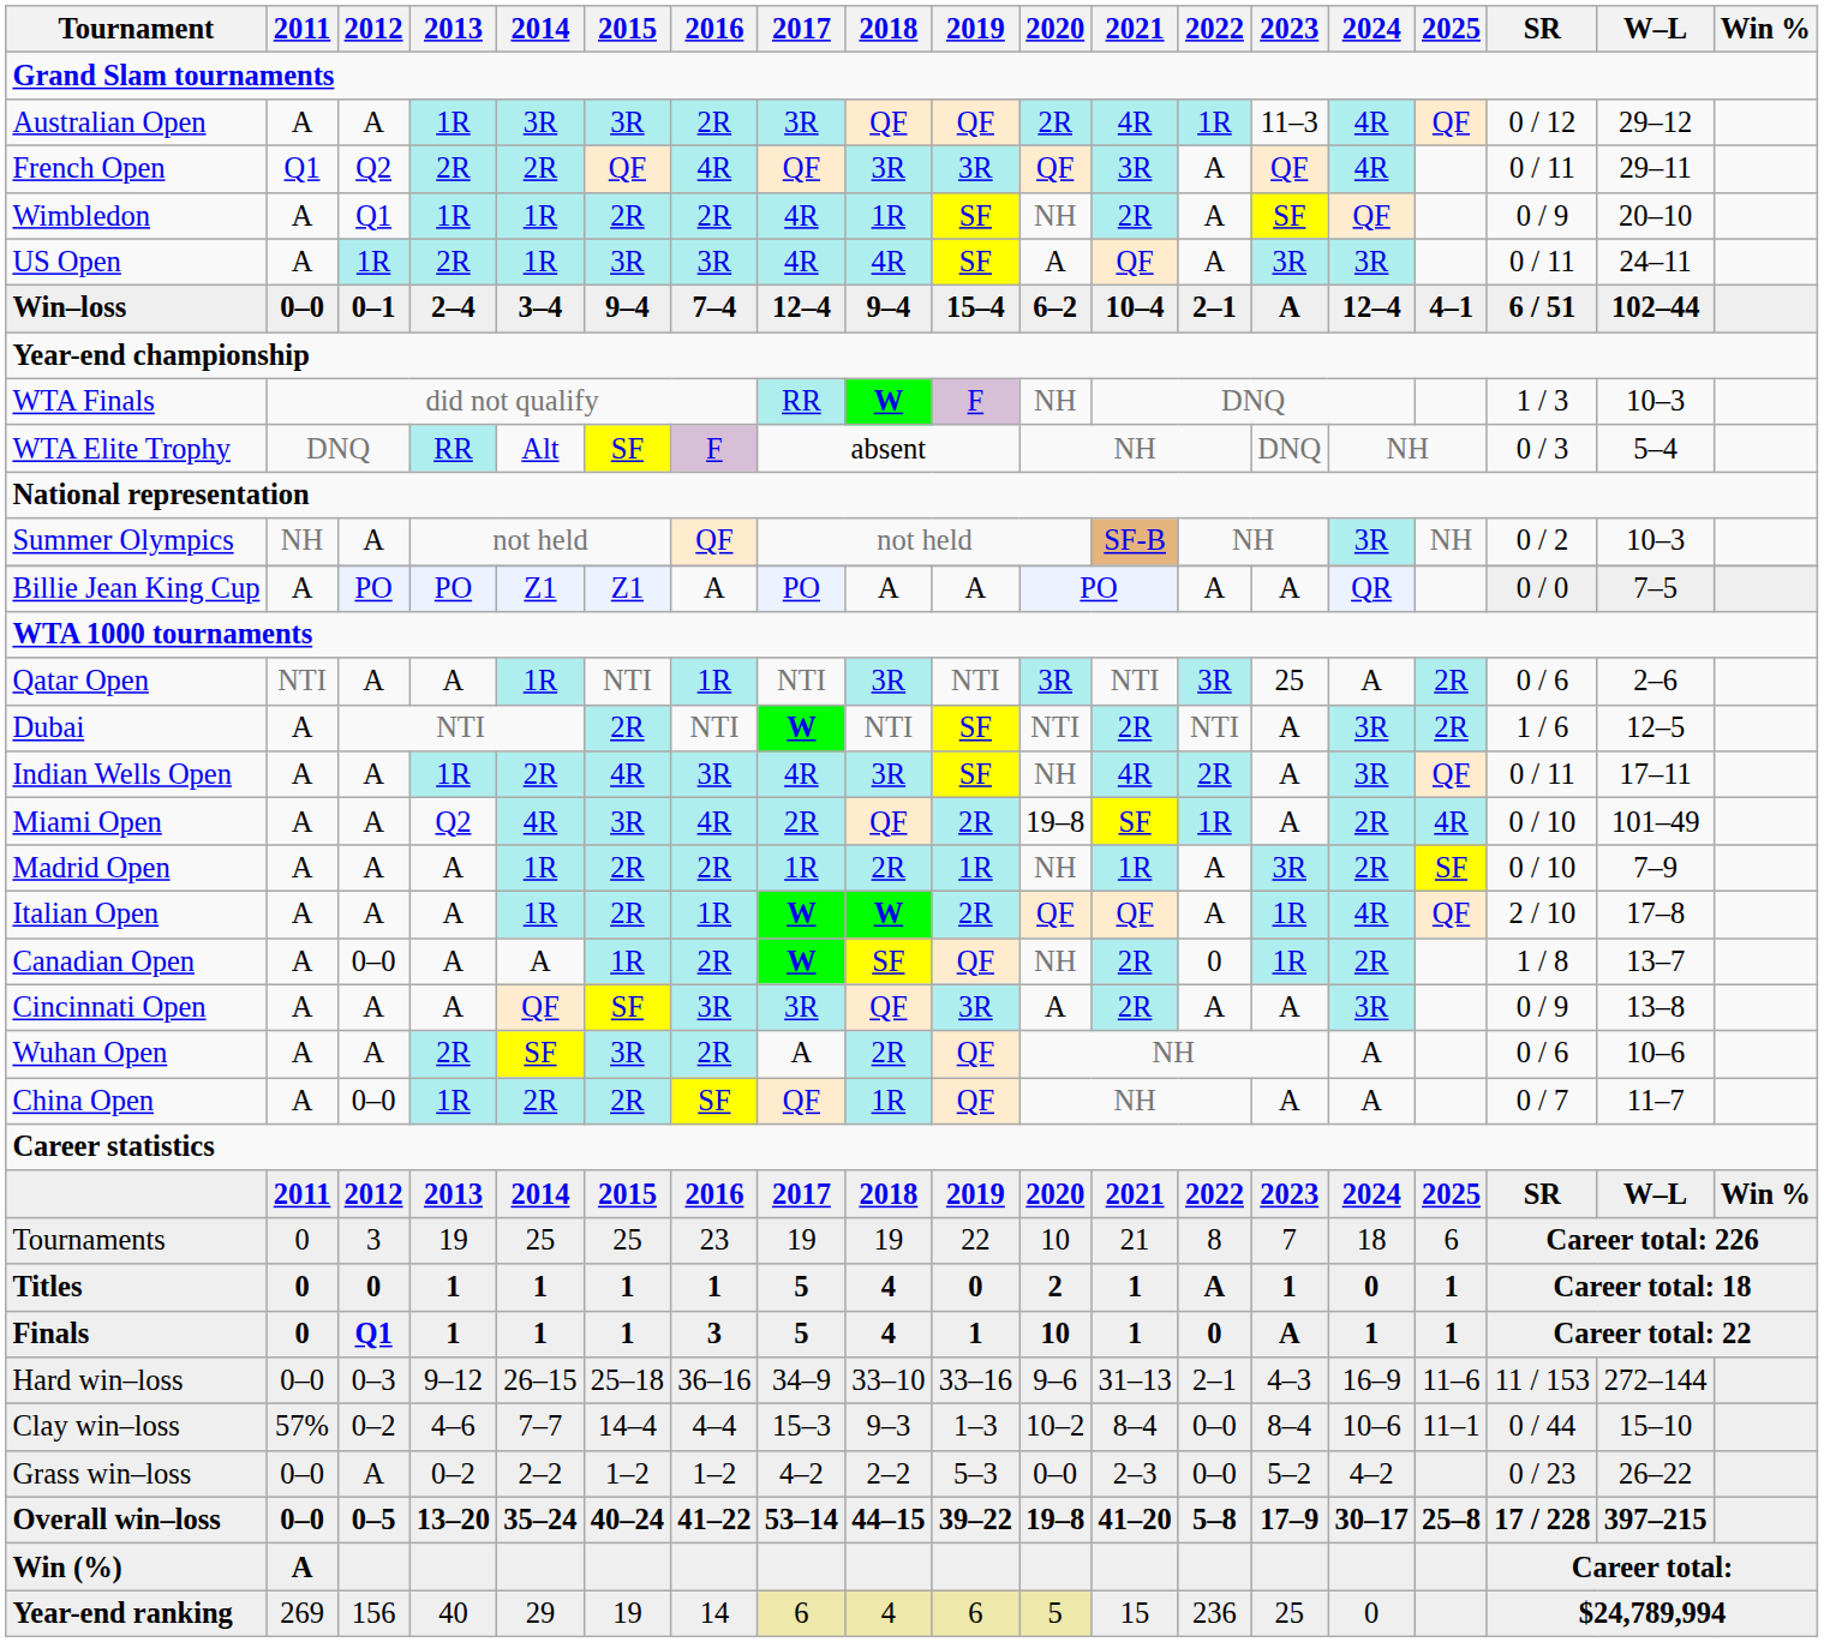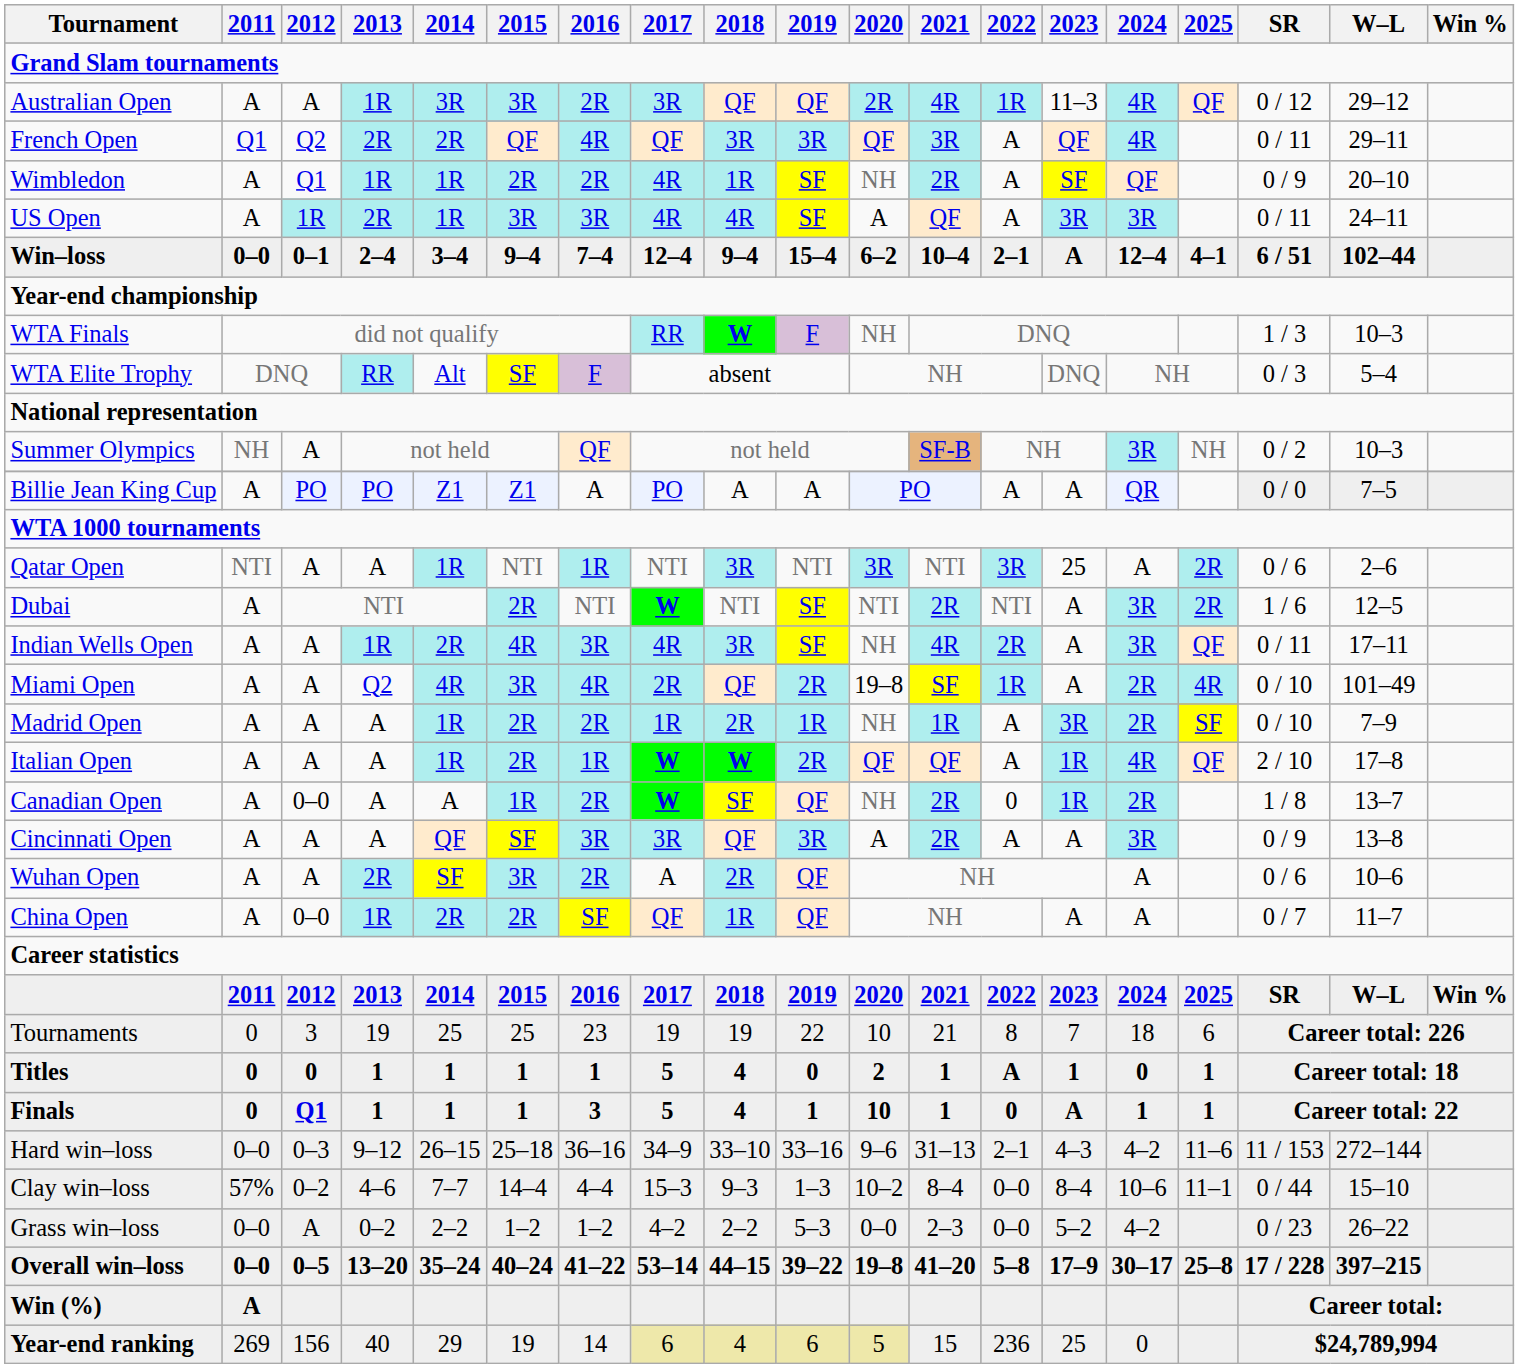Hard win–loss | 2024: 16–9 -> 4–2
